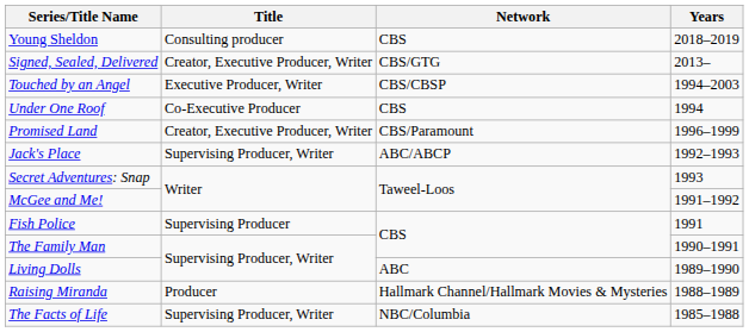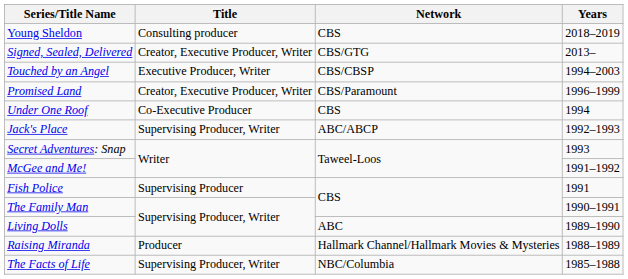rows swapped: Promised Land <-> Under One Roof
